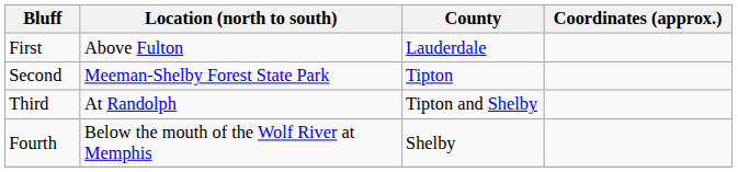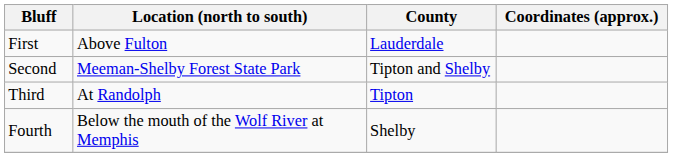Second | County: Tipton -> Tipton and Shelby
Third | County: Tipton and Shelby -> Tipton
